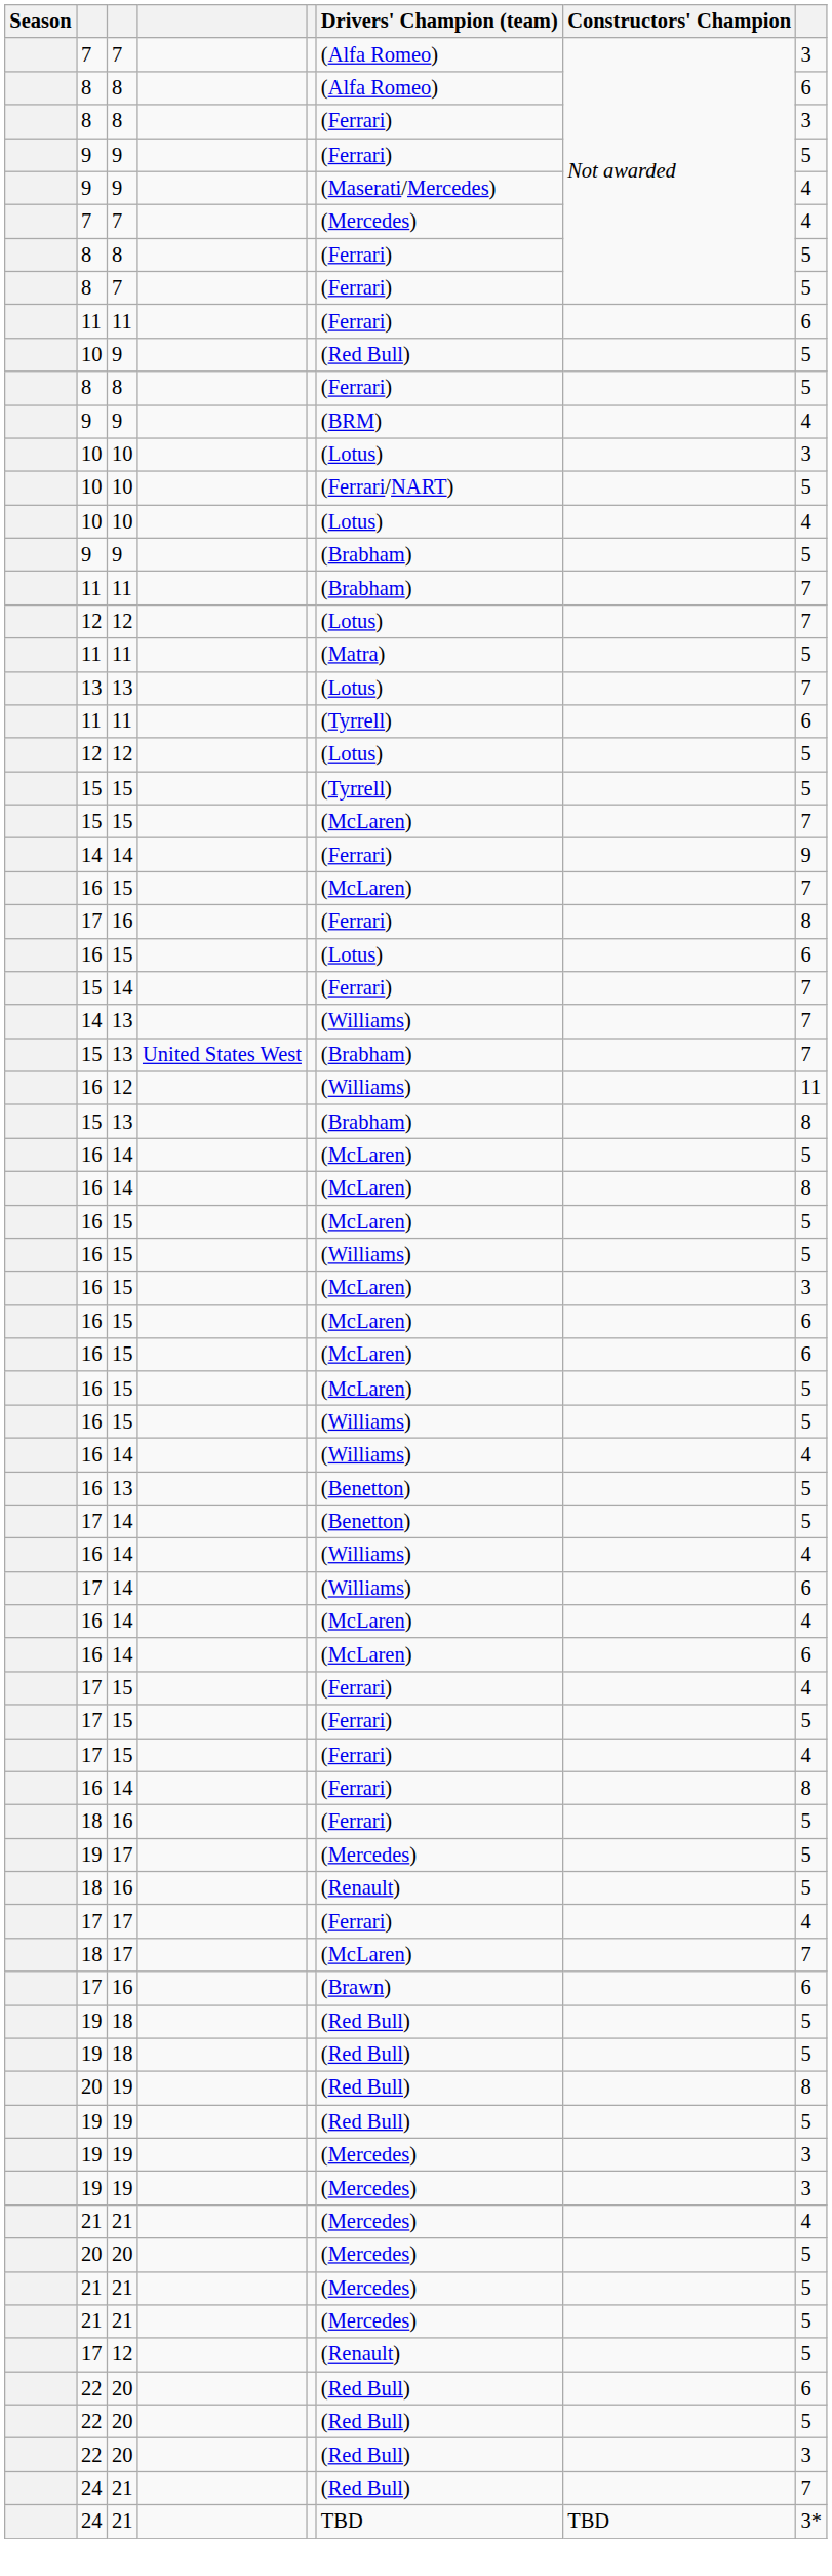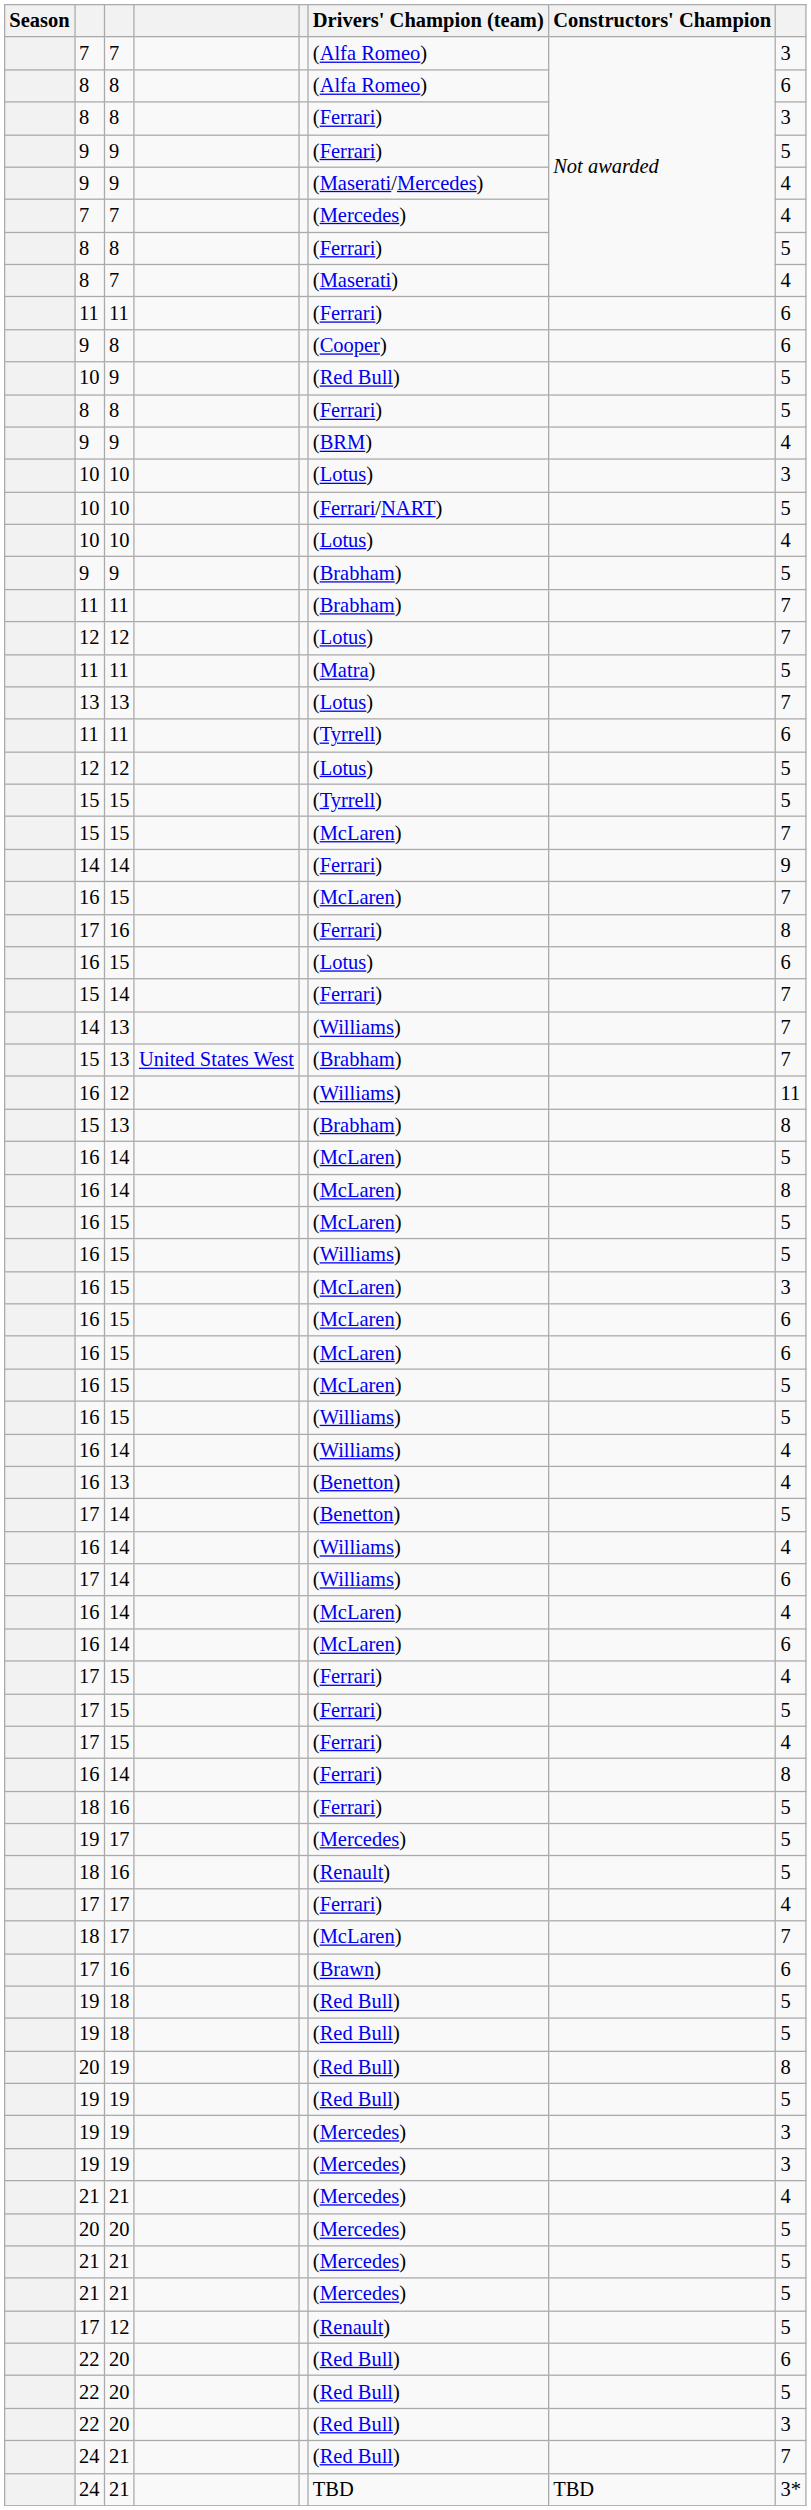8 / 7 | Drivers' Champion (team): (Ferrari) -> (Maserati)
8 / 7 | column 8: 5 -> 4
+ row: 9 | 8 | (Cooper) | 6
16 / 13 | column 8: 5 -> 4
